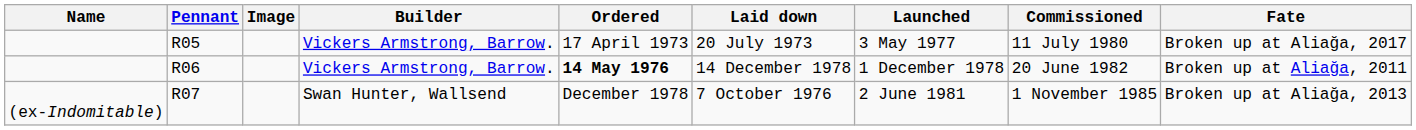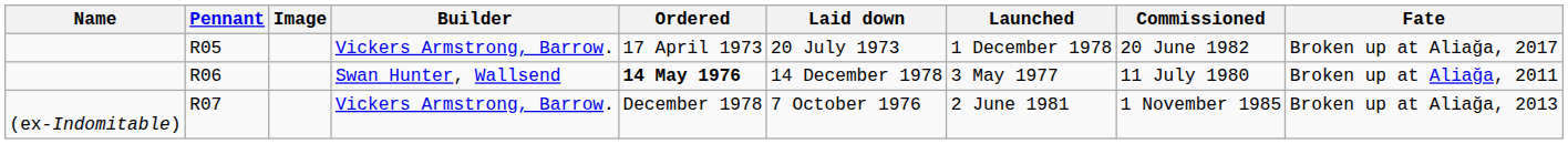R05 | Launched: 3 May 1977 -> 1 December 1978
R05 | Commissioned: 11 July 1980 -> 20 June 1982
R06 | Builder: Vickers Armstrong, Barrow. -> Swan Hunter, Wallsend
R06 | Launched: 1 December 1978 -> 3 May 1977
R06 | Commissioned: 20 June 1982 -> 11 July 1980
R07 | Builder: Swan Hunter, Wallsend -> Vickers Armstrong, Barrow.
